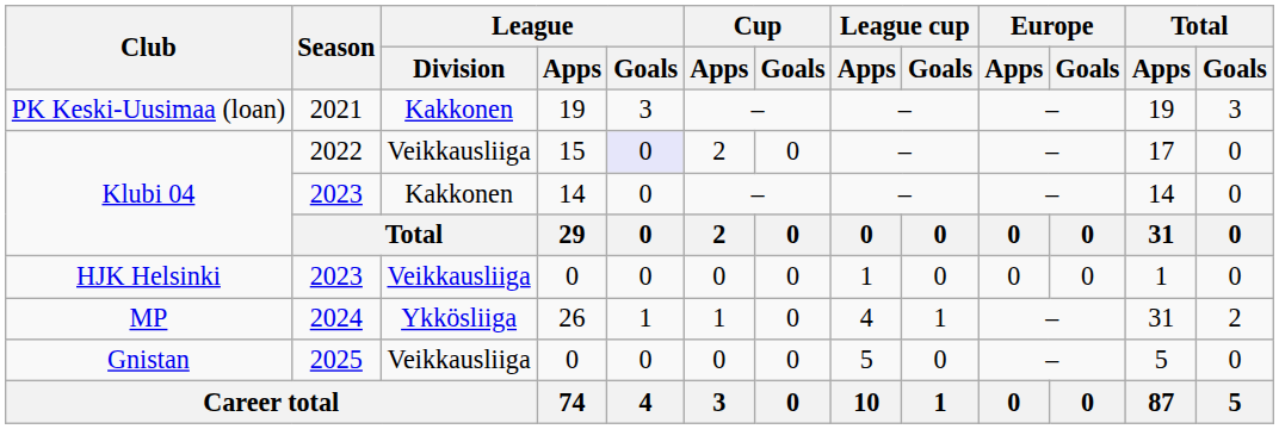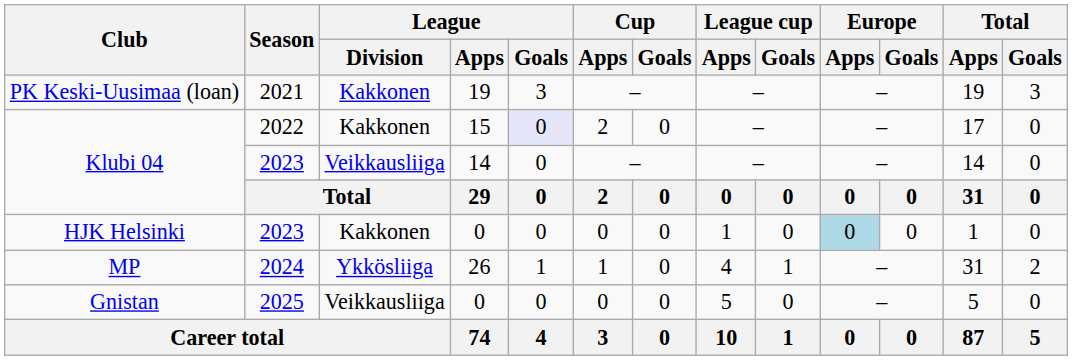Klubi 04 / 2022 | League / Division: Veikkausliiga -> Kakkonen
Klubi 04 / 2023 | League / Division: Kakkonen -> Veikkausliiga
HJK Helsinki | League / Division: Veikkausliiga -> Kakkonen
HJK Helsinki | Europe / Apps: no background -> lightblue background
